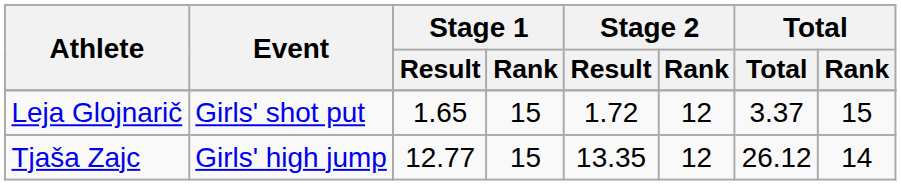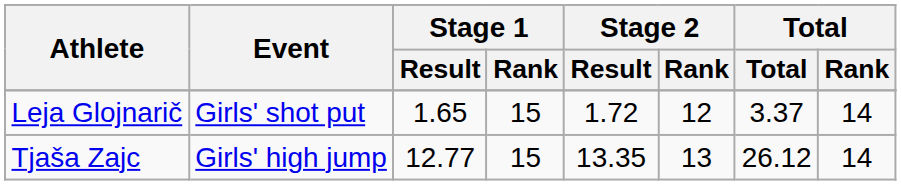Leja Glojnarič | Total / Rank: 15 -> 14
Tjaša Zajc | Stage 2 / Rank: 12 -> 13
